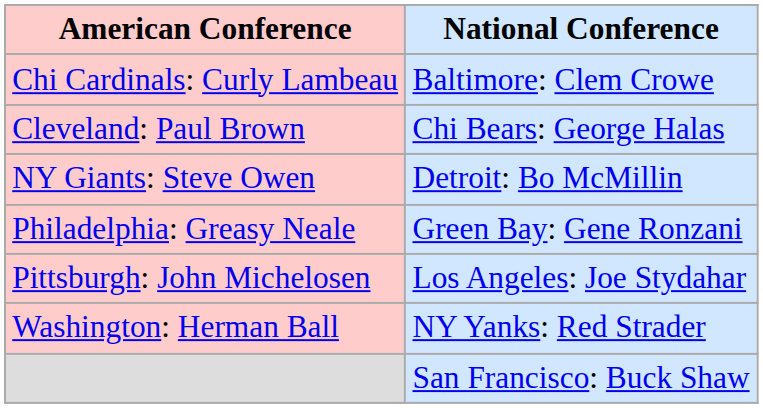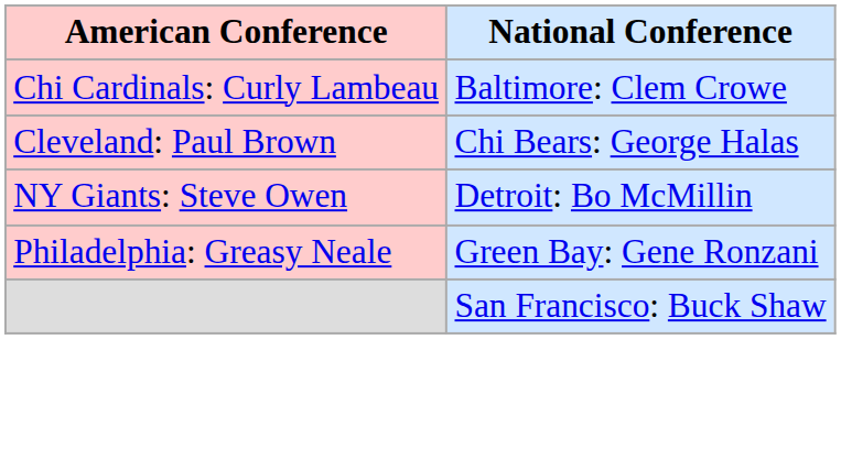- row: Pittsburgh: John Michelosen | Los Angeles: Joe Stydahar
- row: Washington: Herman Ball | NY Yanks: Red Strader
